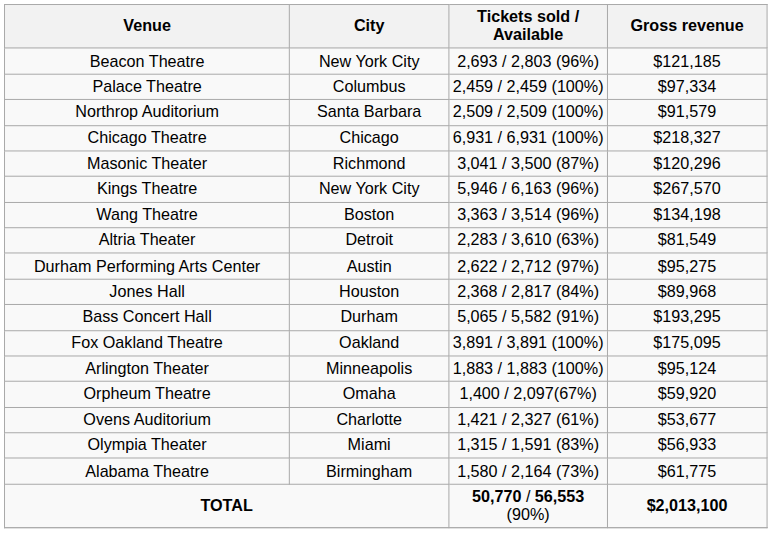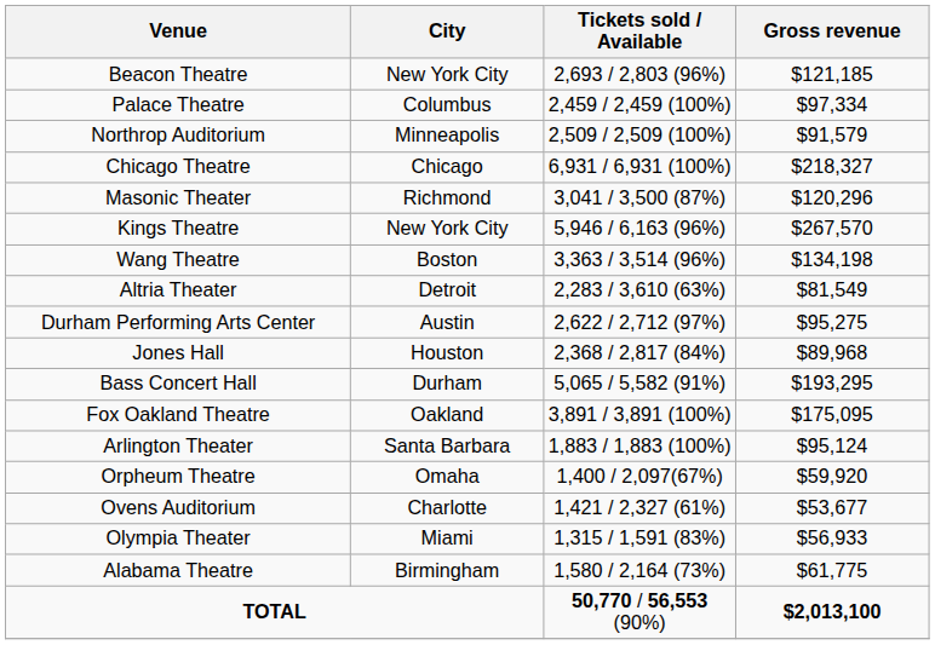Northrop Auditorium | City: Santa Barbara -> Minneapolis
Arlington Theater | City: Minneapolis -> Santa Barbara
